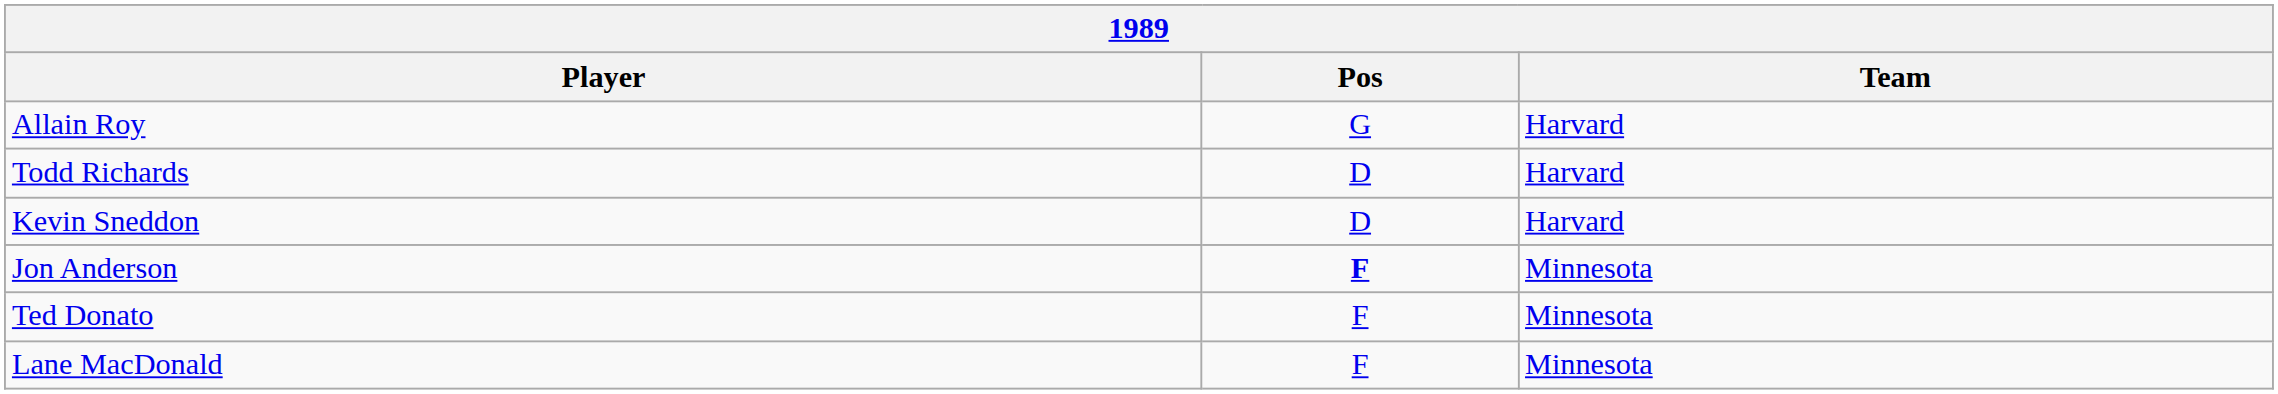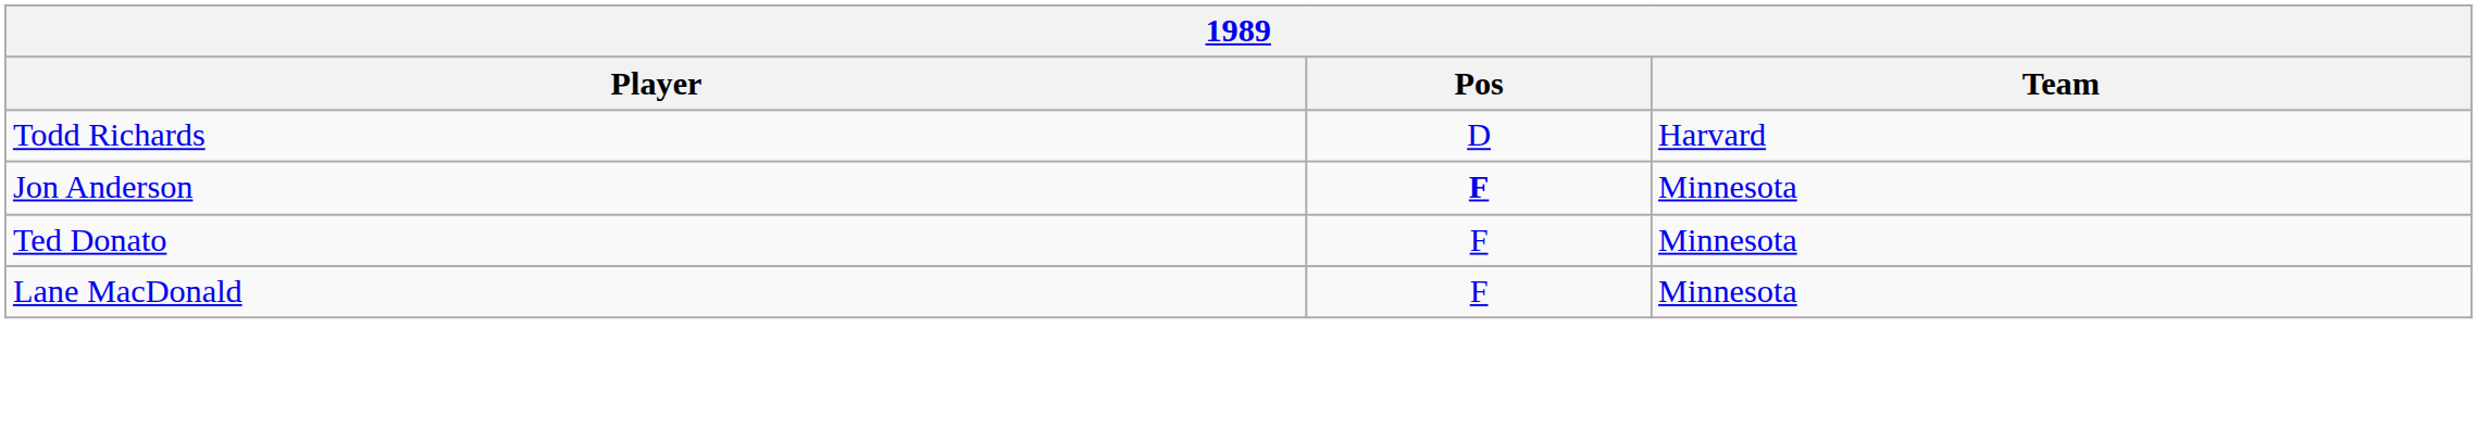- row: Allain Roy | G | Harvard
- row: Kevin Sneddon | D | Harvard
